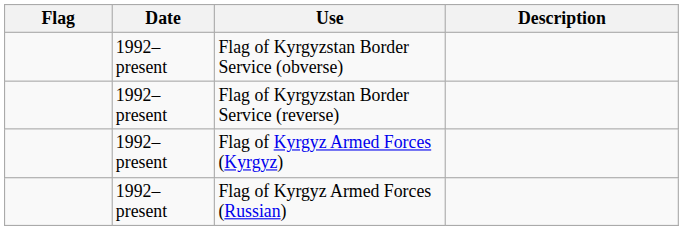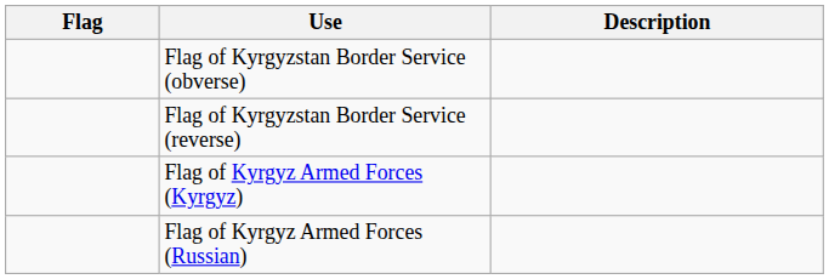- column: Date | 1992–present | 1992–present | 1992–present | 1992–present
